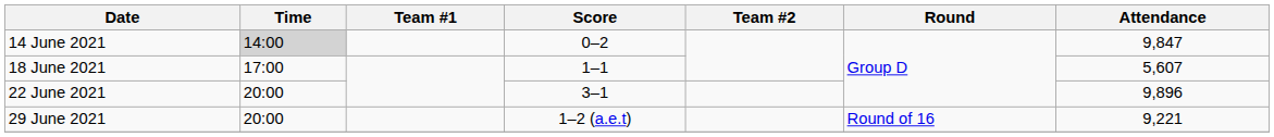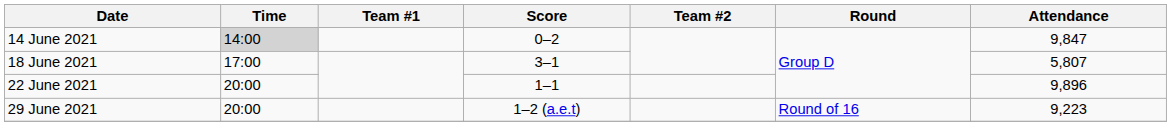18 June 2021 | Score: 1–1 -> 3–1
18 June 2021 | Attendance: 5,607 -> 5,807
22 June 2021 | Score: 3–1 -> 1–1
29 June 2021 | Attendance: 9,221 -> 9,223
